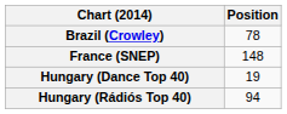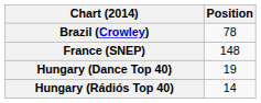Hungary (Rádiós Top 40) | Position: 94 -> 14
